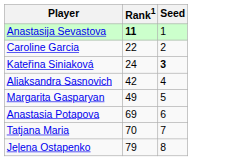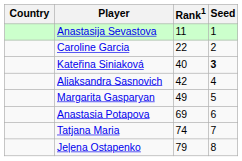+ column: Country
Anastasija Sevastova | Rank1: bold -> normal
Kateřina Siniaková | Rank1: 24 -> 40
Tatjana Maria | Rank1: 70 -> 74
